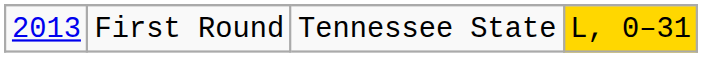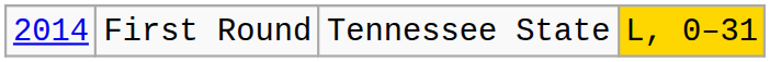First Round | column 1: 2013 -> 2014
